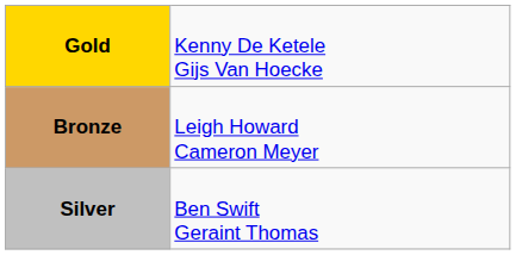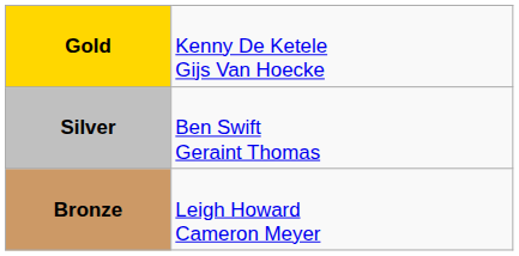rows swapped: Silver <-> Bronze
